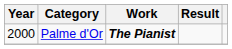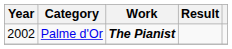Palme d'Or | Year: 2000 -> 2002
